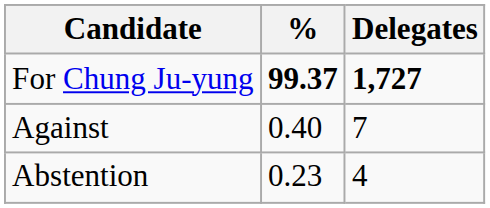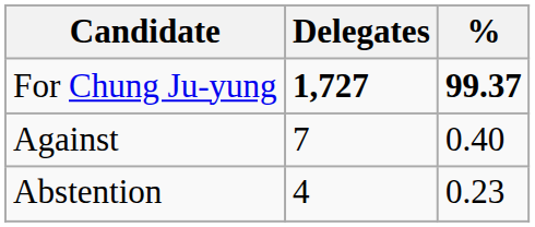columns swapped: Delegates <-> %
